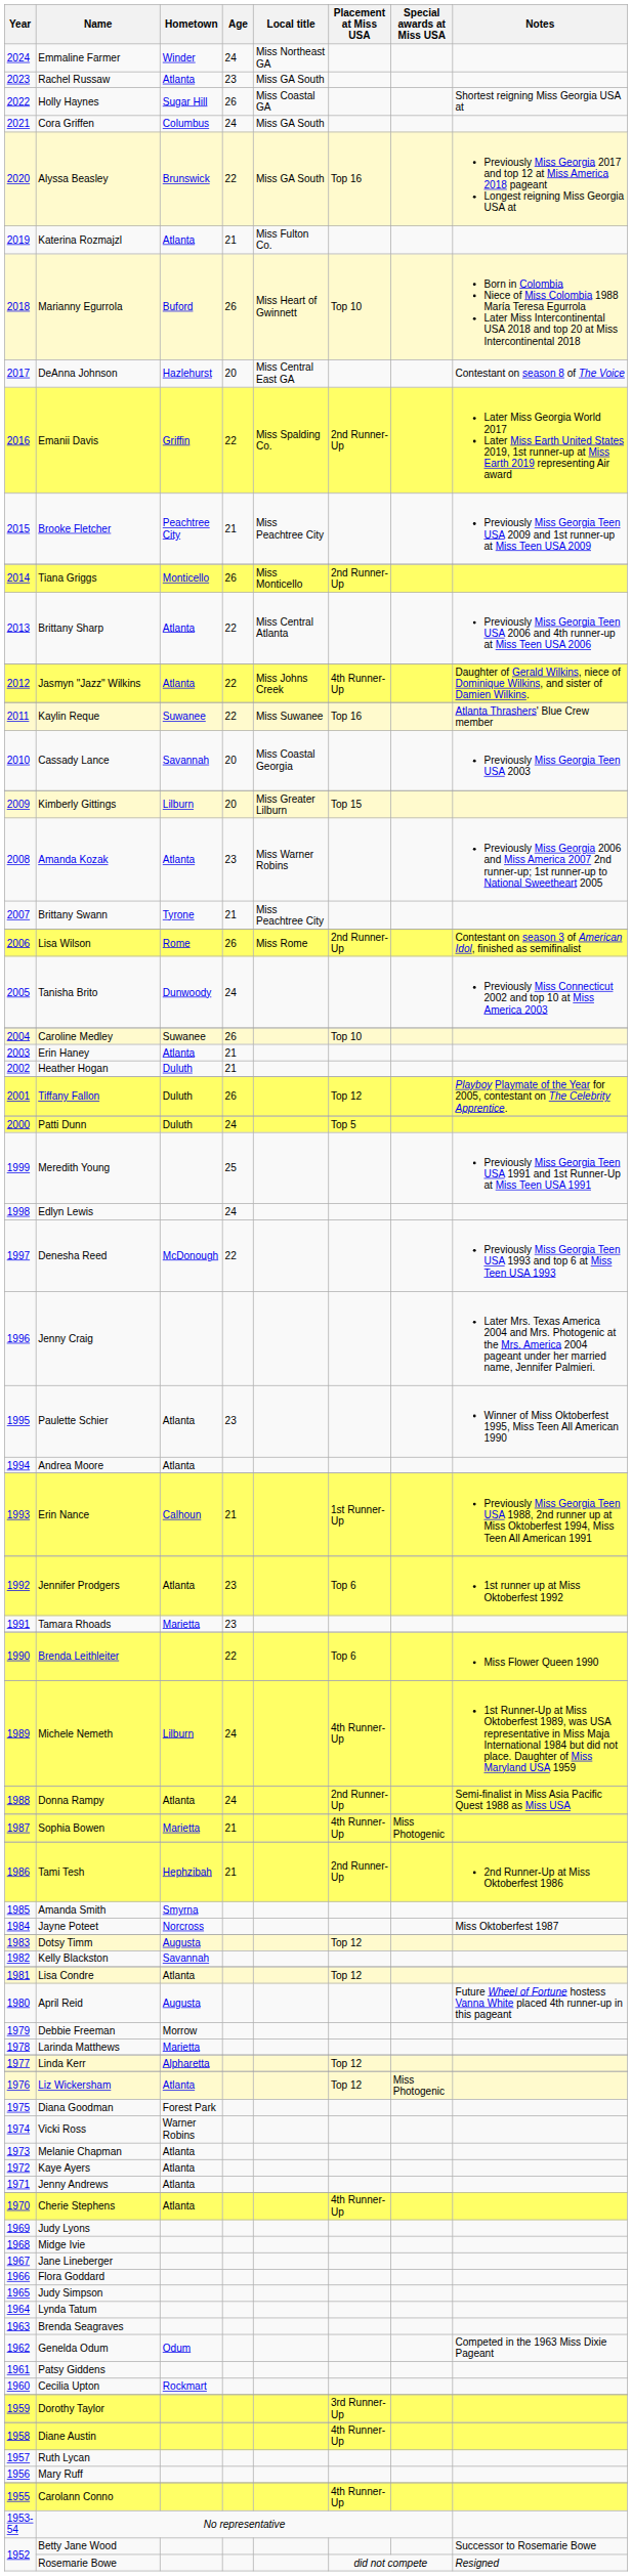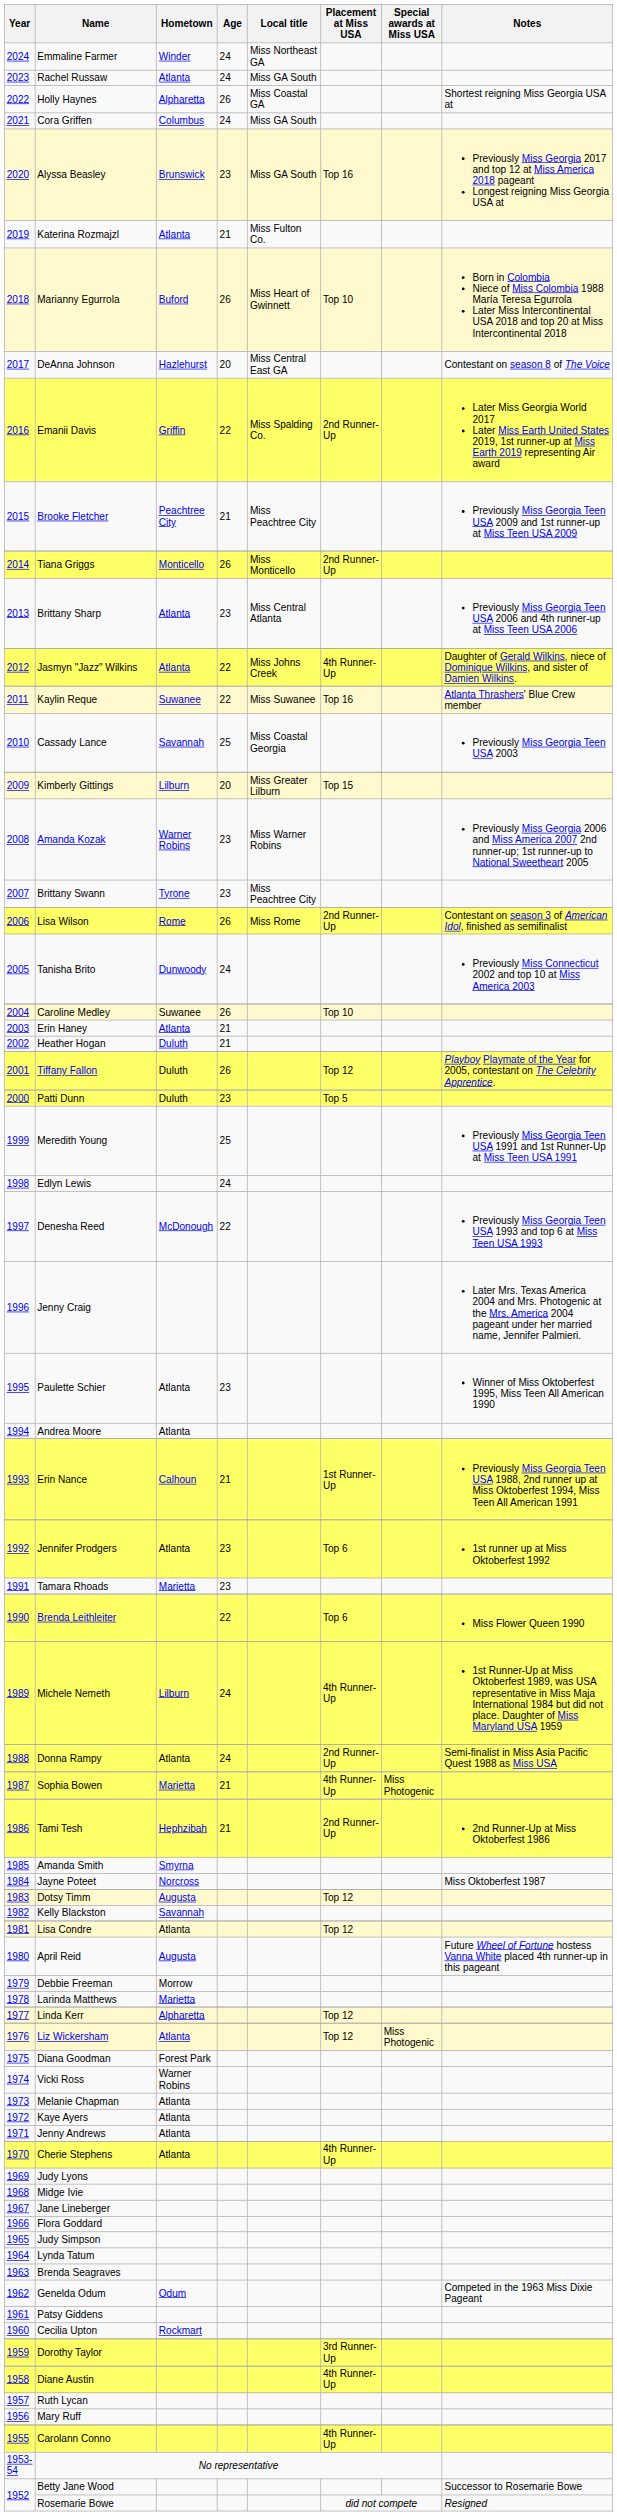Rachel Russaw | Age: 23 -> 24
Holly Haynes | Hometown: Sugar Hill -> Alpharetta
Alyssa Beasley | Age: 22 -> 23
Brittany Sharp | Age: 22 -> 23
Cassady Lance | Age: 20 -> 25
Amanda Kozak | Hometown: Atlanta -> Warner Robins
Brittany Swann | Age: 21 -> 23
Patti Dunn | Age: 24 -> 23
